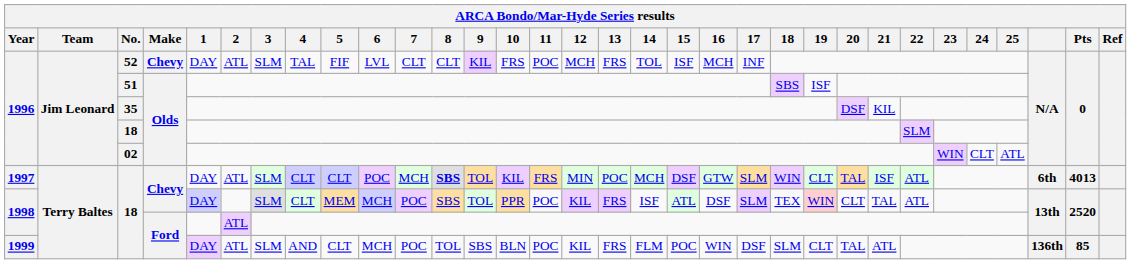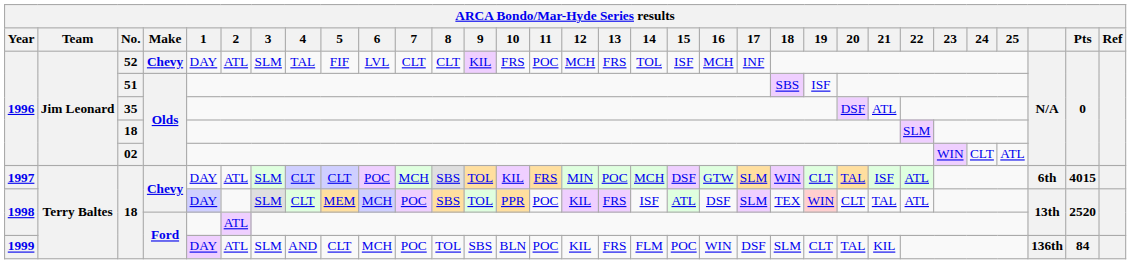35 | 21: KIL -> ATL
1997 / 18 | 8: bold -> normal
1997 / 18 | Pts: 4013 -> 4015
1999 / 18 | 21: ATL -> KIL
1999 / 18 | Pts: 85 -> 84
